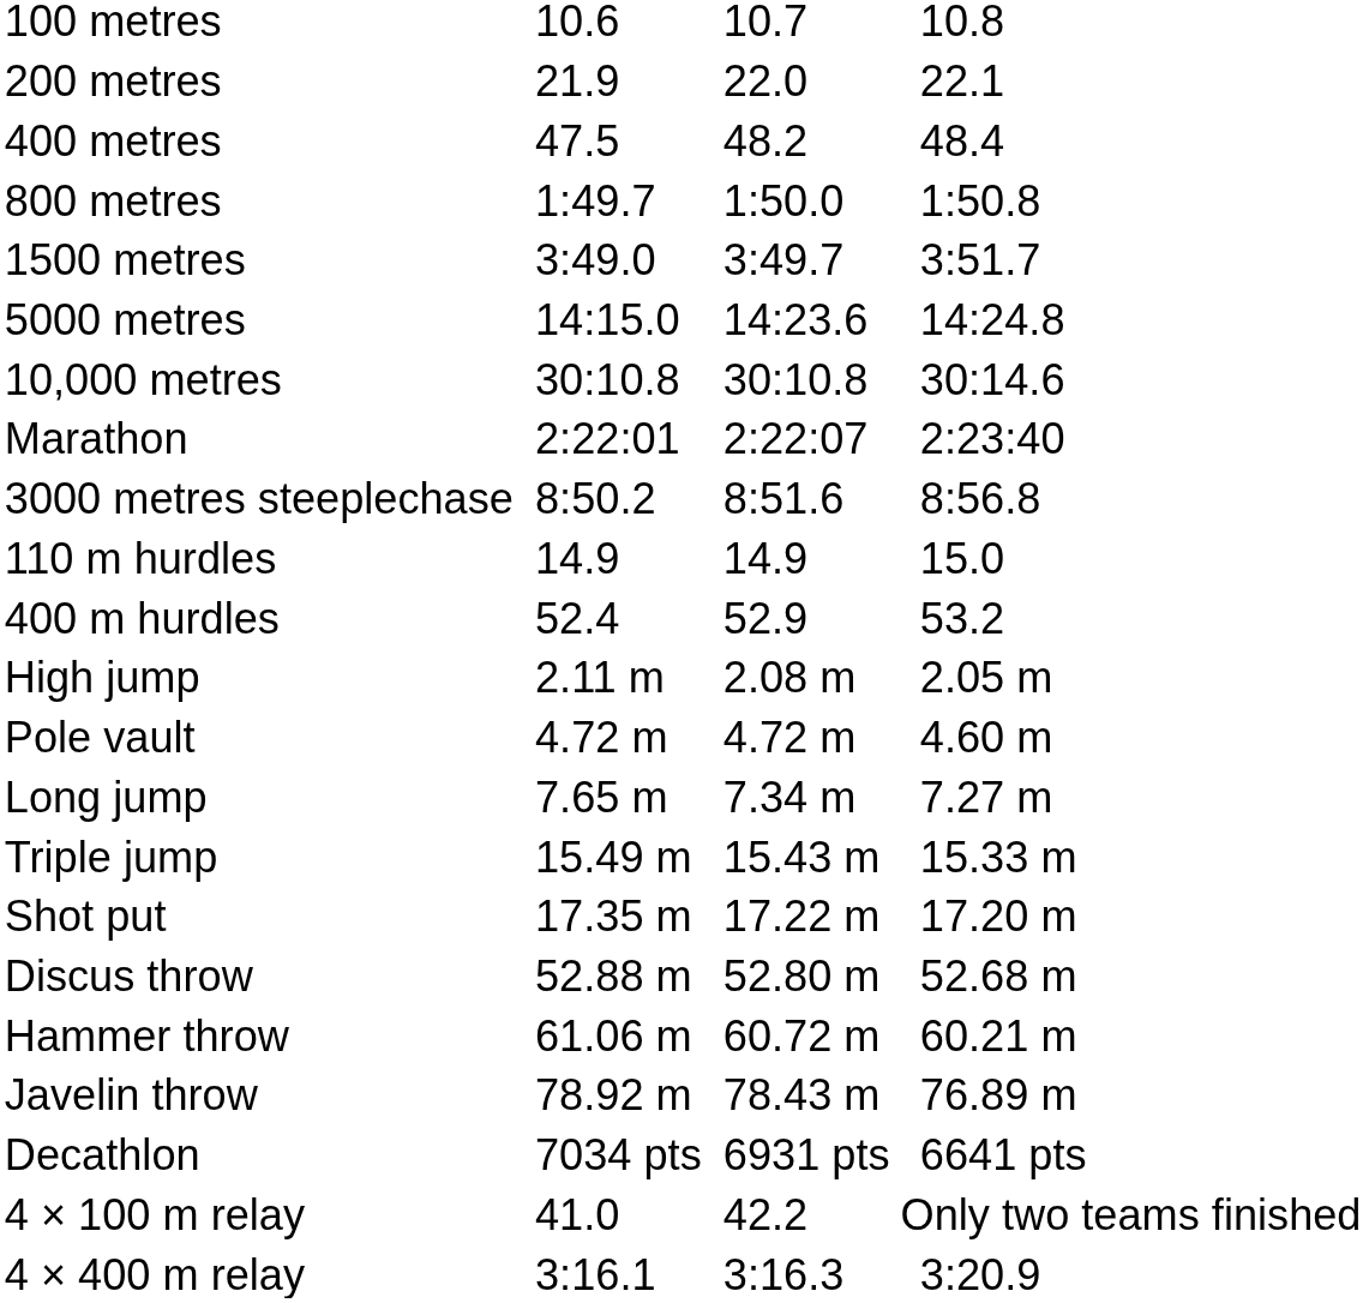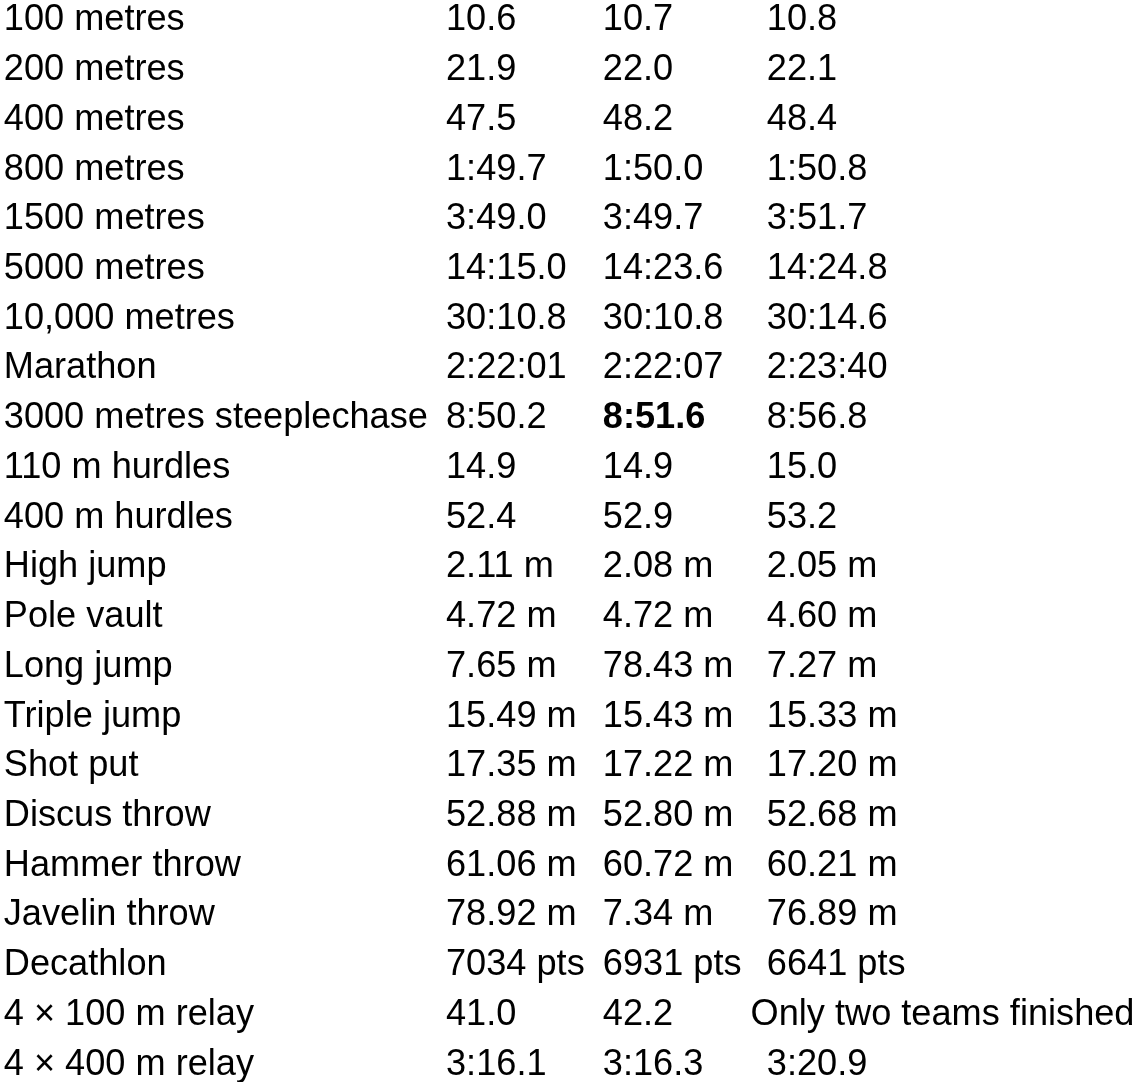3000 metres steeplechase | column 5: normal -> bold
Long jump | column 5: 7.34 m -> 78.43 m
Javelin throw | column 5: 78.43 m -> 7.34 m
